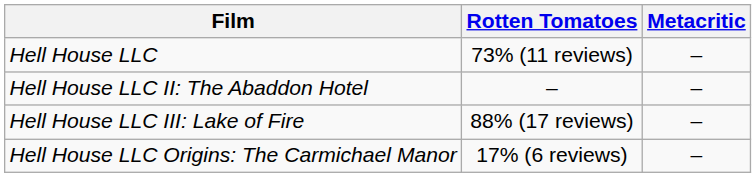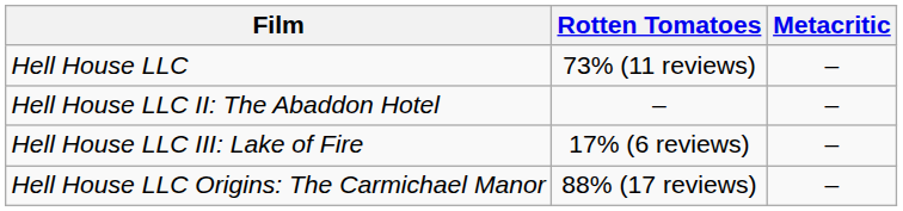Hell House LLC III: Lake of Fire | Rotten Tomatoes: 88% (17 reviews) -> 17% (6 reviews)
Hell House LLC Origins: The Carmichael Manor | Rotten Tomatoes: 17% (6 reviews) -> 88% (17 reviews)
